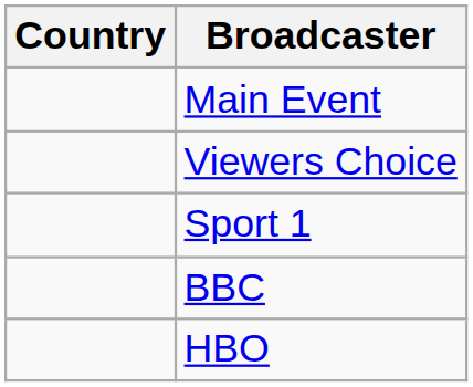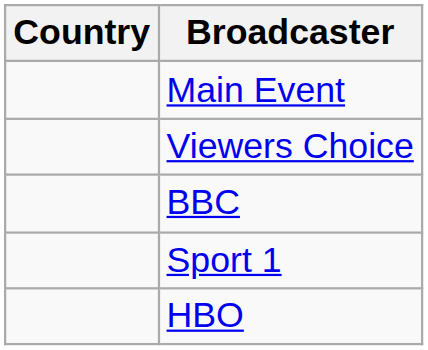rows swapped: Sport 1 <-> BBC
